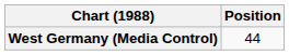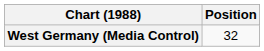West Germany (Media Control) | Position: 44 -> 32
